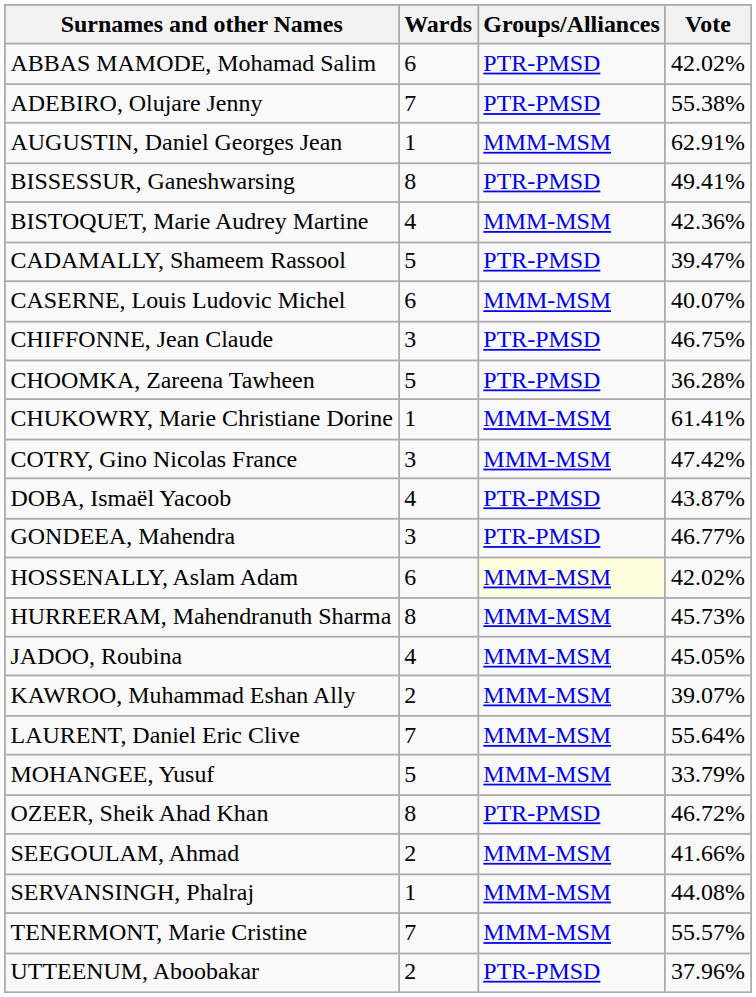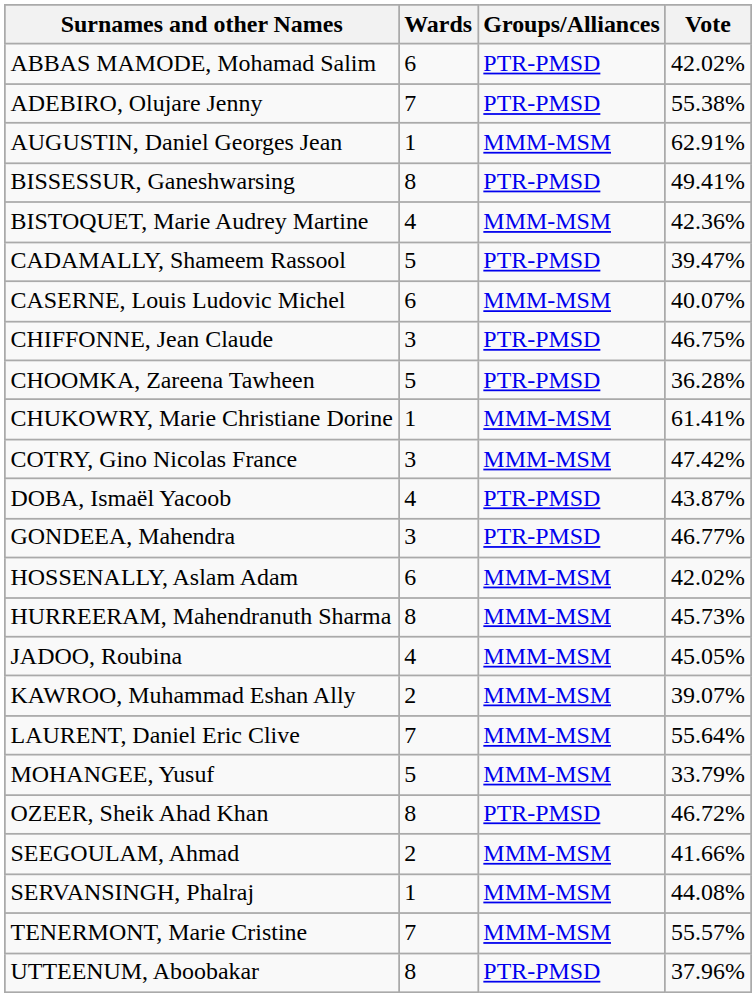HOSSENALLY, Aslam Adam | Groups/Alliances: lightyellow background -> no background
UTTEENUM, Aboobakar | Wards: 2 -> 8
